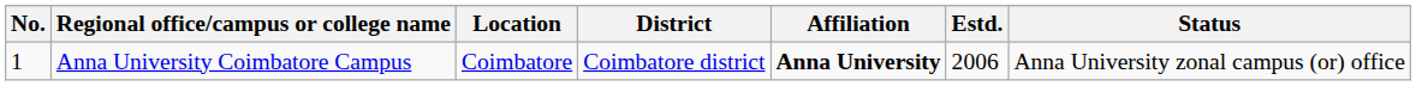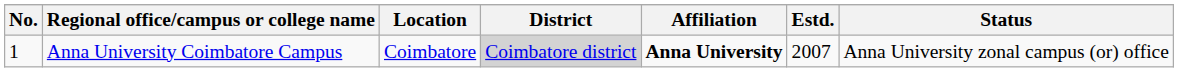Anna University Coimbatore Campus | District: no background -> lightgrey background
Anna University Coimbatore Campus | Estd.: 2006 -> 2007
